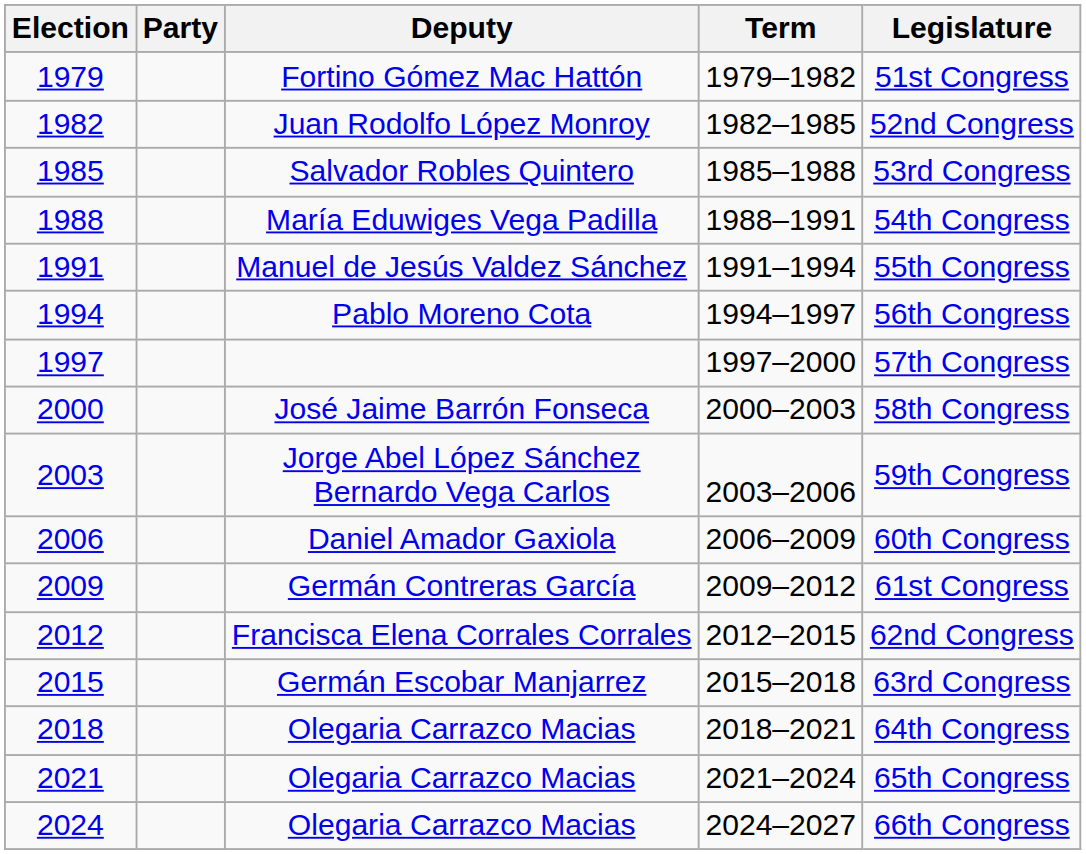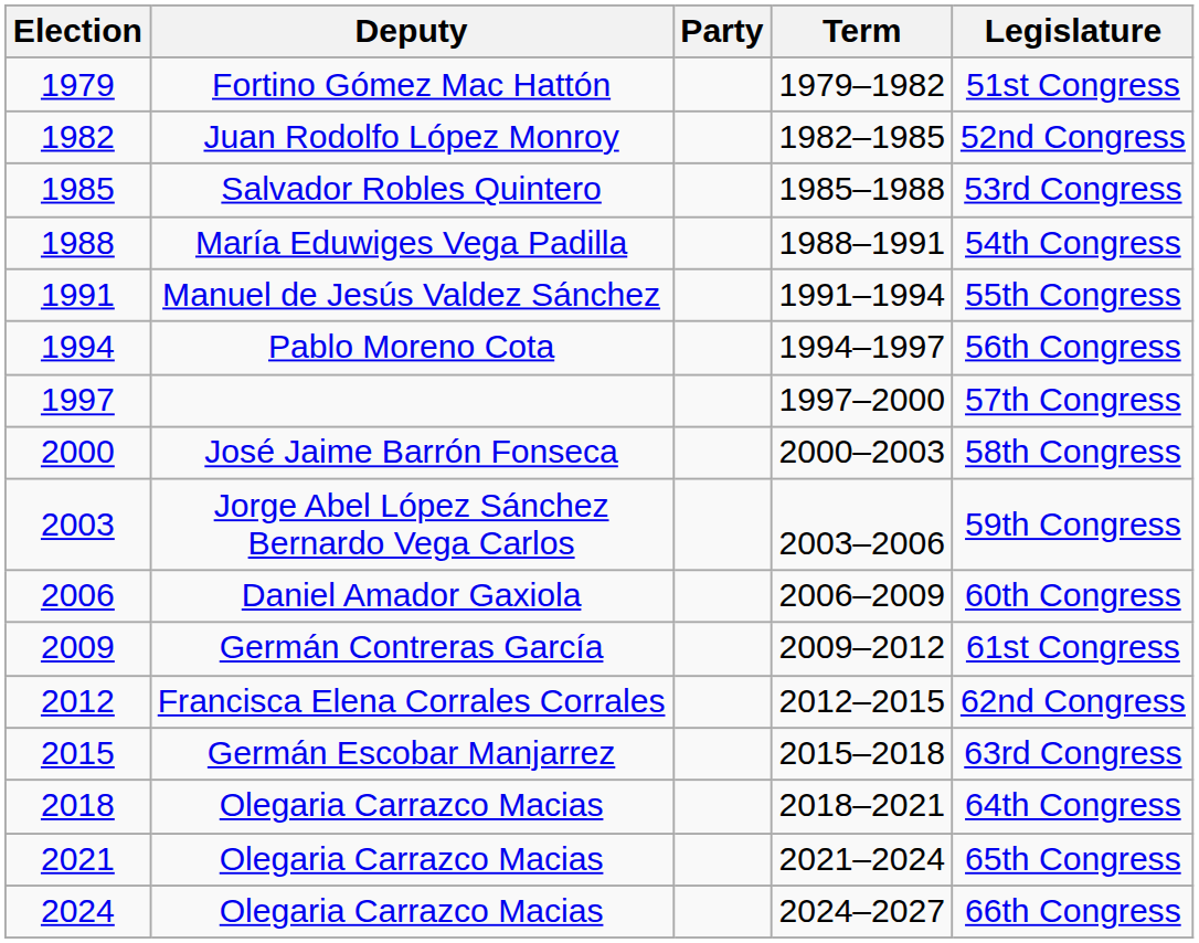columns swapped: Deputy <-> Party
